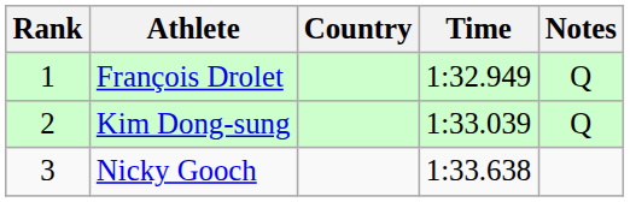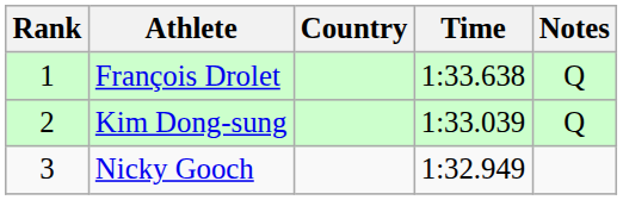François Drolet | Time: 1:32.949 -> 1:33.638
Nicky Gooch | Time: 1:33.638 -> 1:32.949
